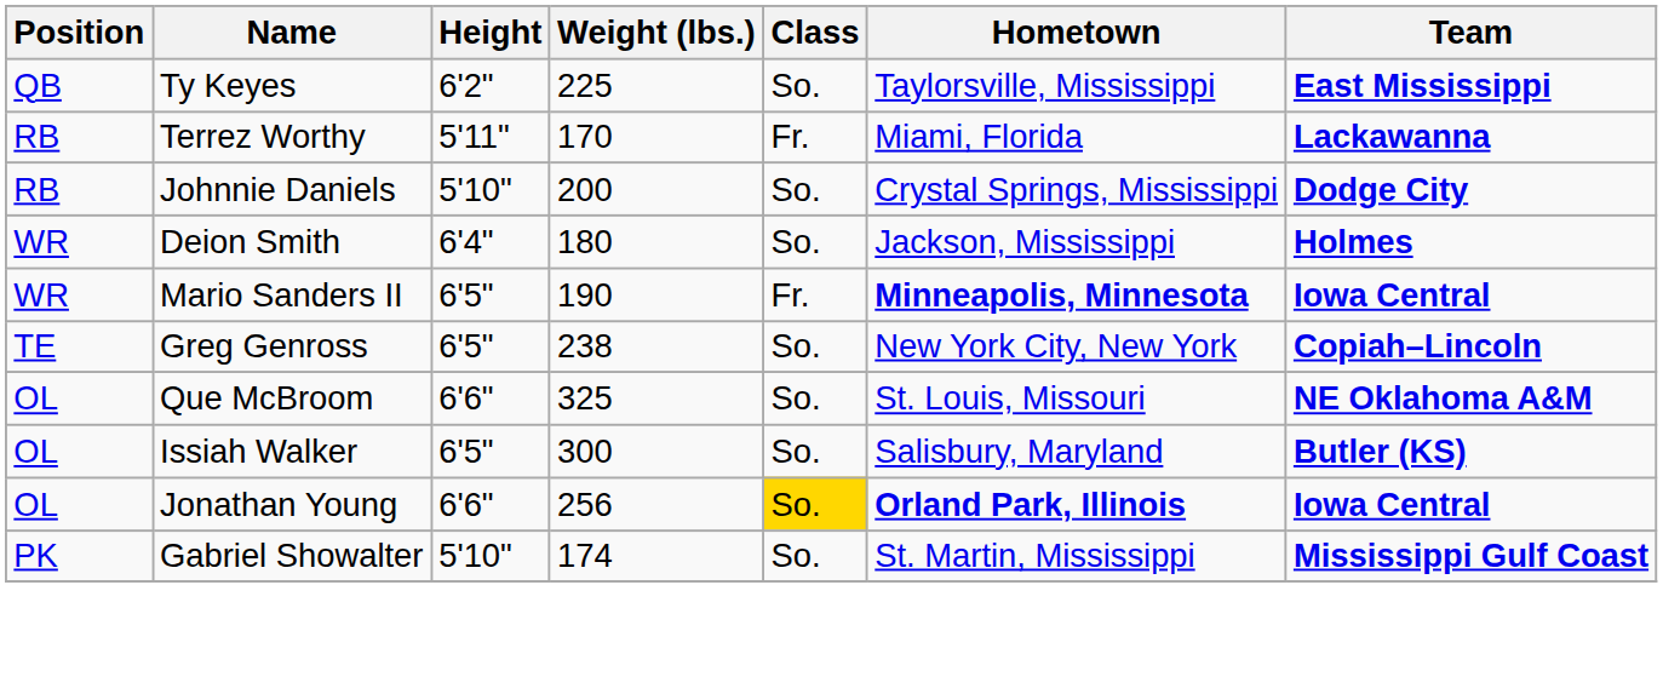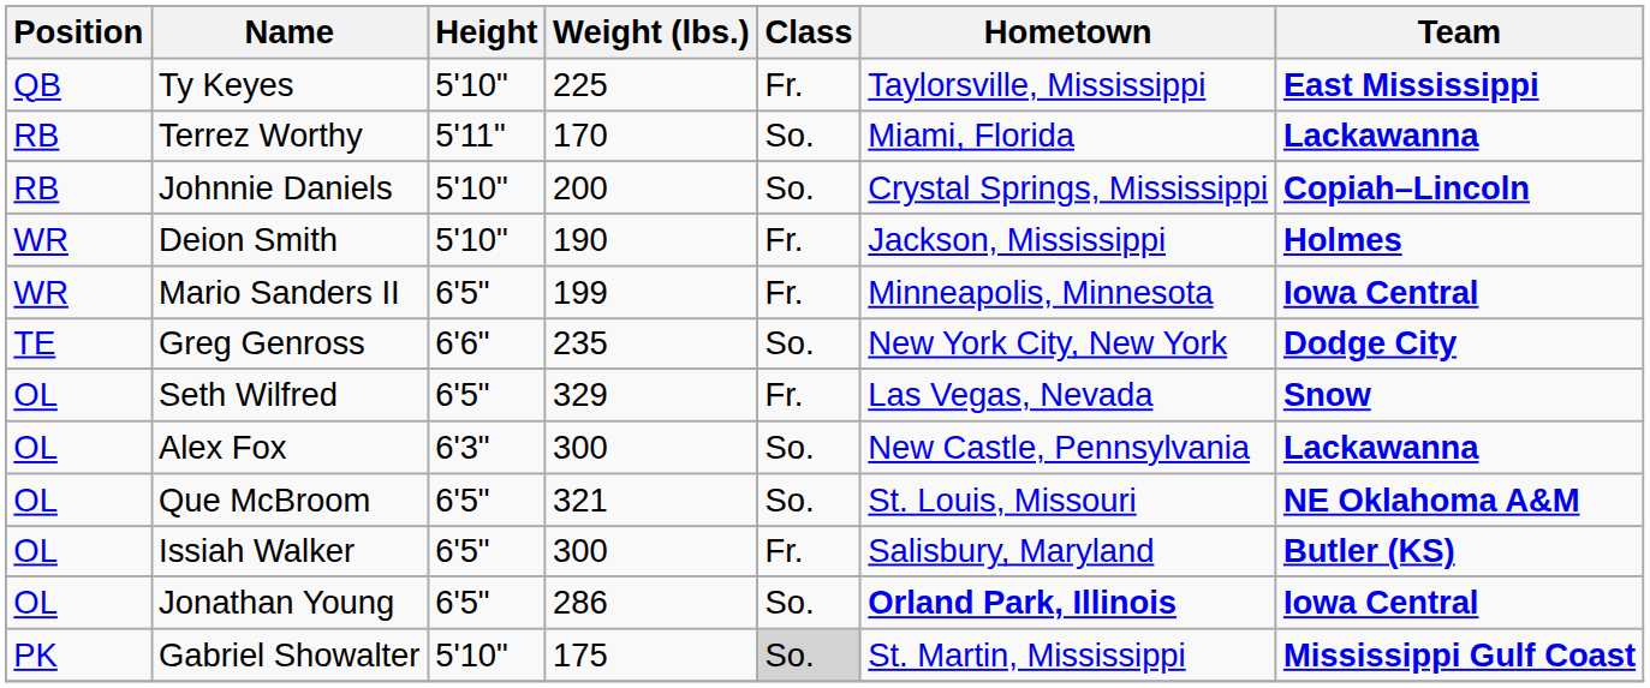Ty Keyes | Height: 6'2" -> 5'10"
Ty Keyes | Class: So. -> Fr.
Terrez Worthy | Class: Fr. -> So.
Johnnie Daniels | Team: Dodge City -> Copiah–Lincoln
Deion Smith | Height: 6'4" -> 5'10"
Deion Smith | Weight (lbs.): 180 -> 190
Deion Smith | Class: So. -> Fr.
Mario Sanders II | Weight (lbs.): 190 -> 199
Mario Sanders II | Hometown: bold -> normal
Greg Genross | Height: 6'5" -> 6'6"
Greg Genross | Weight (lbs.): 238 -> 235
Greg Genross | Team: Copiah–Lincoln -> Dodge City
+ row: OL | Seth Wilfred | 6'5" | 329 | Fr. | Las Vegas, Nevada | Snow
+ row: OL | Alex Fox | 6'3" | 300 | So. | New Castle, Pennsylvania | Lackawanna
Que McBroom | Height: 6'6" -> 6'5"
Que McBroom | Weight (lbs.): 325 -> 321
Issiah Walker | Class: So. -> Fr.
Jonathan Young | Height: 6'6" -> 6'5"
Jonathan Young | Weight (lbs.): 256 -> 286
Jonathan Young | Class: gold background -> no background
Gabriel Showalter | Weight (lbs.): 174 -> 175
Gabriel Showalter | Class: no background -> lightgrey background
